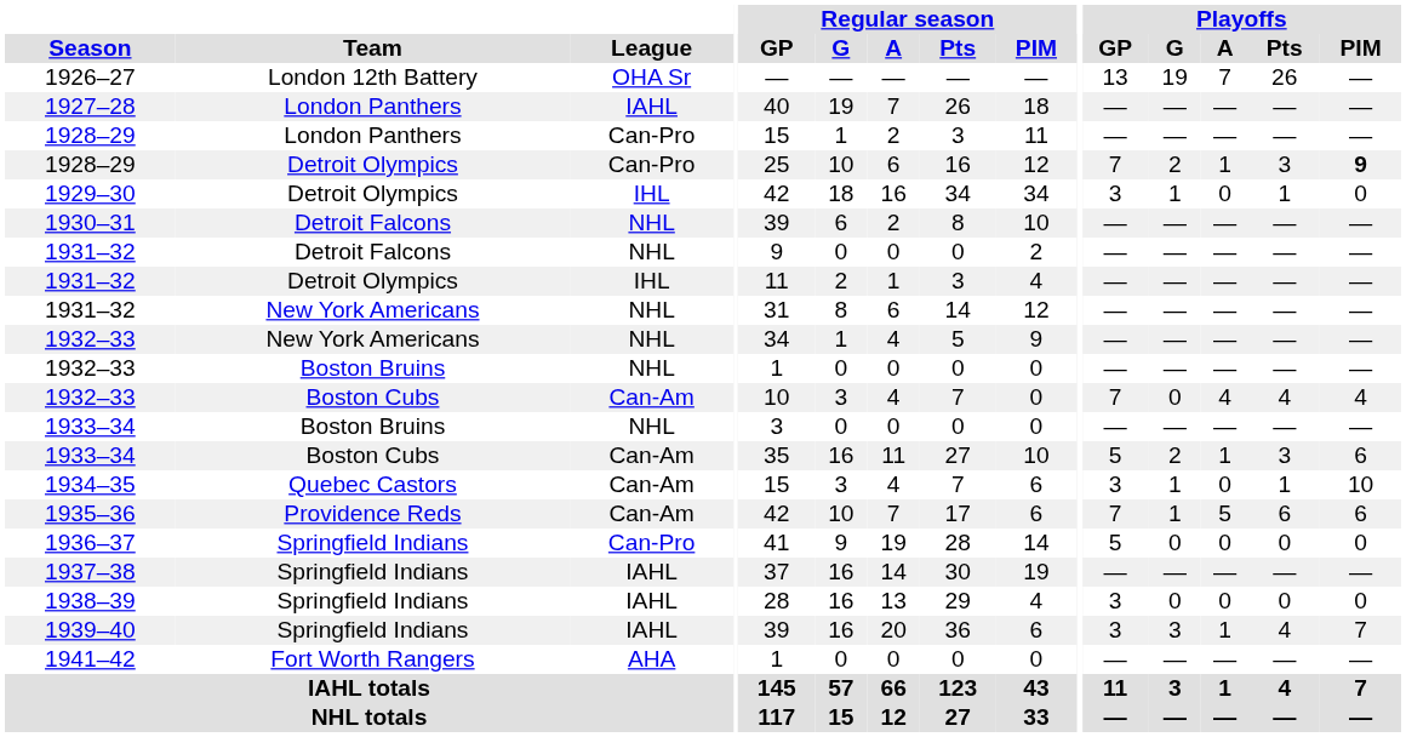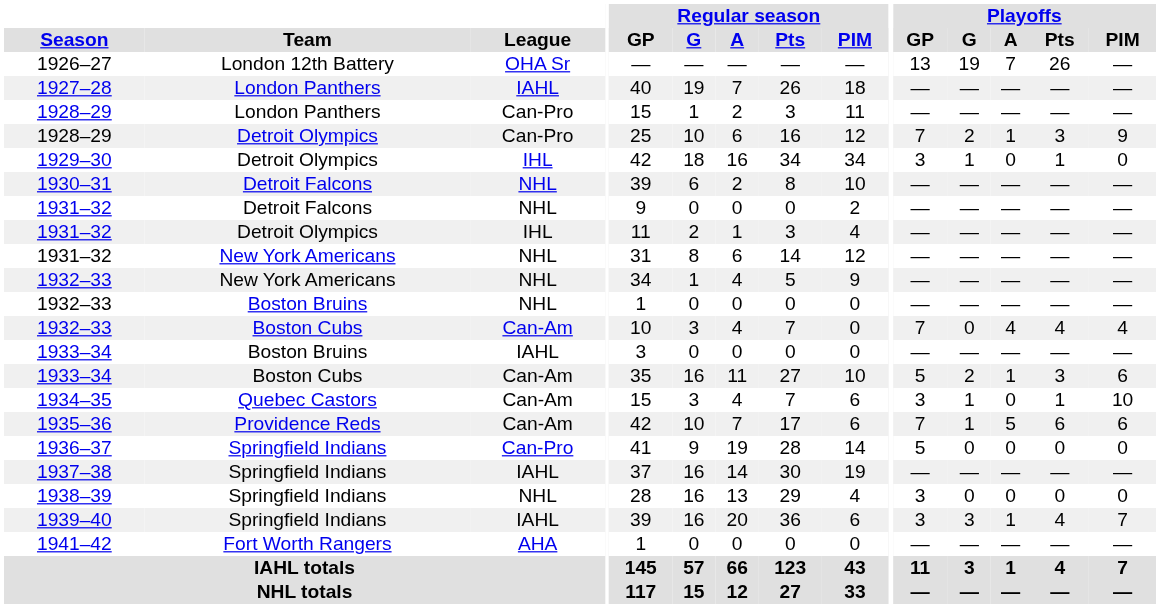1928–29 / Detroit Olympics | Playoffs / PIM: bold -> normal
1933–34 / Boston Bruins | League: NHL -> IAHL
1938–39 | League: IAHL -> NHL
